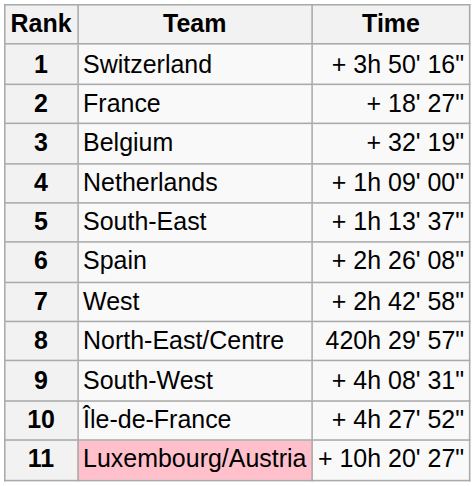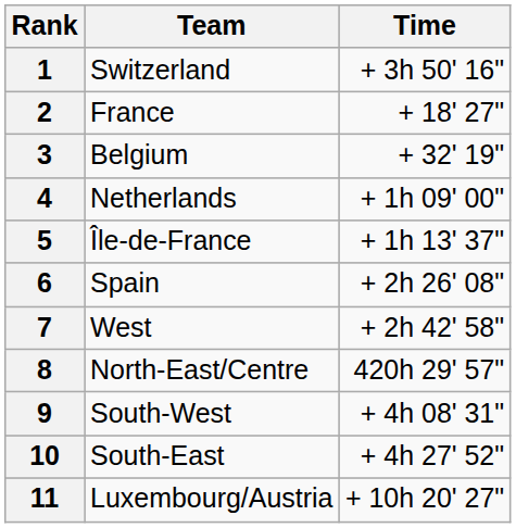5 | Team: South-East -> Île-de-France
10 | Team: Île-de-France -> South-East
11 | Team: pink background -> no background
